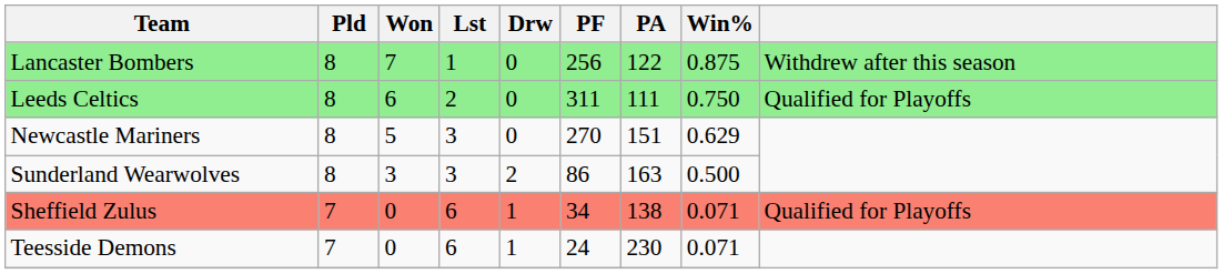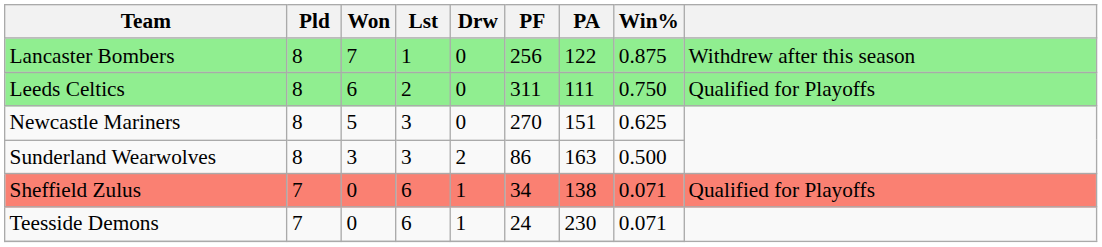Newcastle Mariners | Win%: 0.629 -> 0.625
